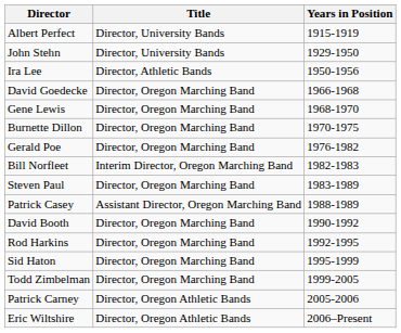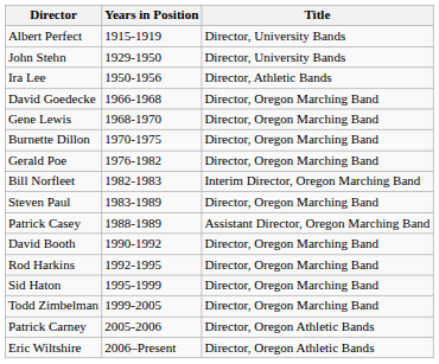columns swapped: Title <-> Years in Position
